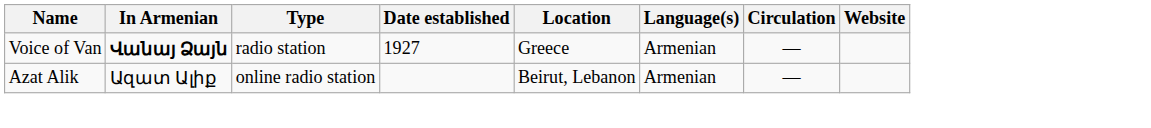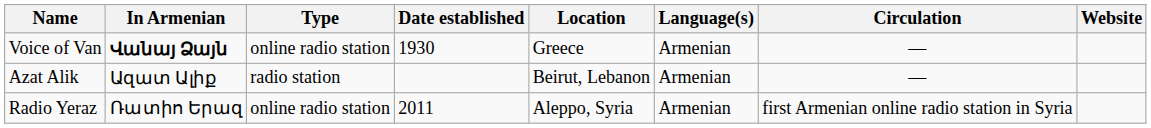Voice of Van | Type: radio station -> online radio station
Voice of Van | Date established: 1927 -> 1930
Azat Alik | Type: online radio station -> radio station
+ row: Radio Yeraz | Ռատիո Երազ | online radio station | 2011 | Aleppo, Syria | Armenian | first Armenian online radio station in Syria
